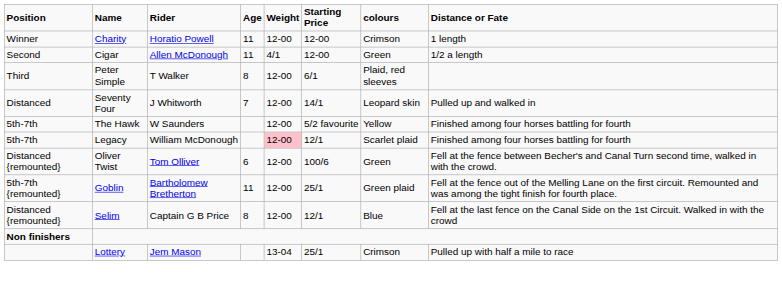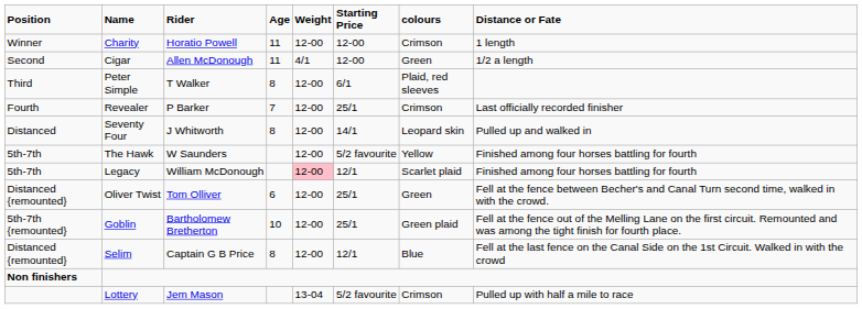+ row: Fourth | Revealer | P Barker | 7 | 12-00 | 25/1 | Crimson | Last officially recorded finisher
Seventy Four | Age: 7 -> 8
Oliver Twist | Starting Price: 100/6 -> 25/1
Goblin | Age: 11 -> 10
Lottery | Starting Price: 25/1 -> 5/2 favourite
